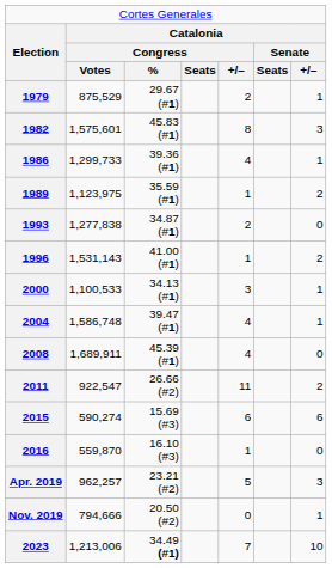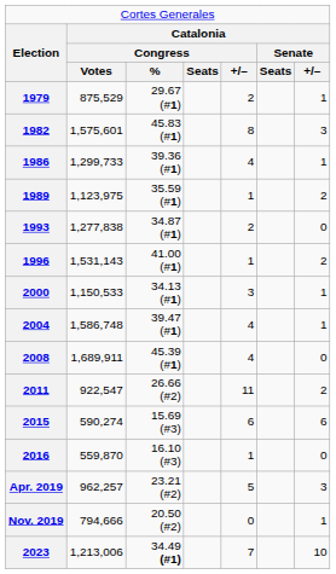2000 | column 2: 1,100,533 -> 1,150,533
